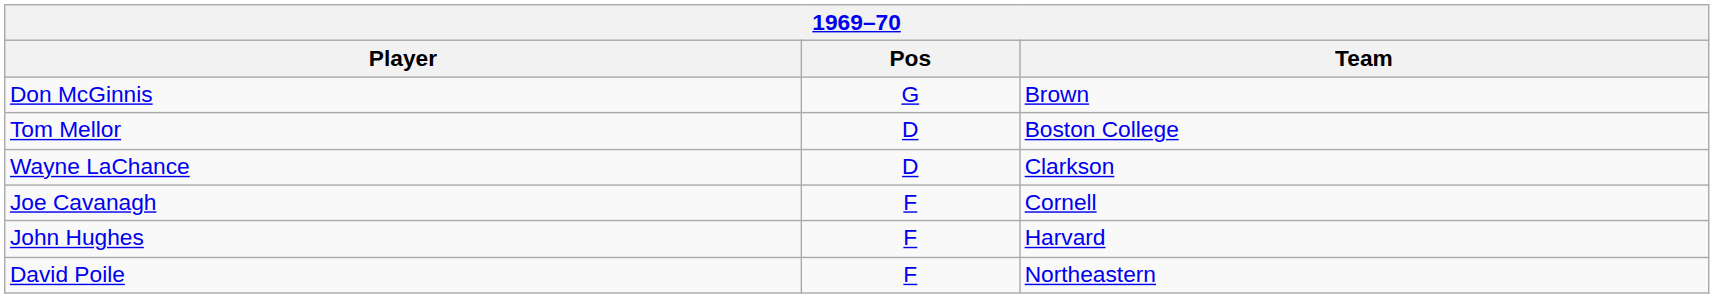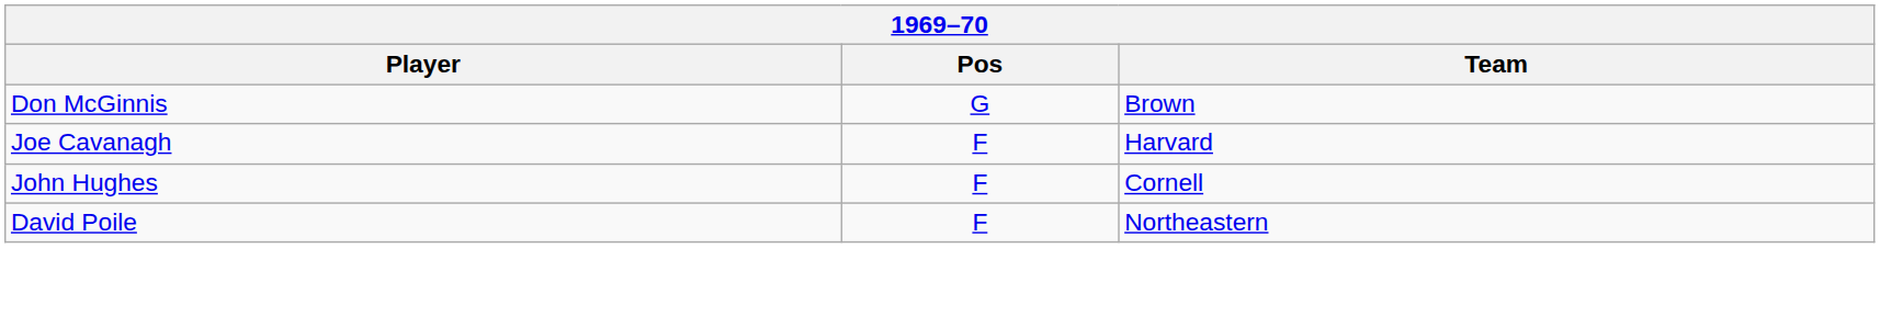- row: Tom Mellor | D | Boston College
- row: Wayne LaChance | D | Clarkson
Joe Cavanagh | Team: Cornell -> Harvard
John Hughes | Team: Harvard -> Cornell
